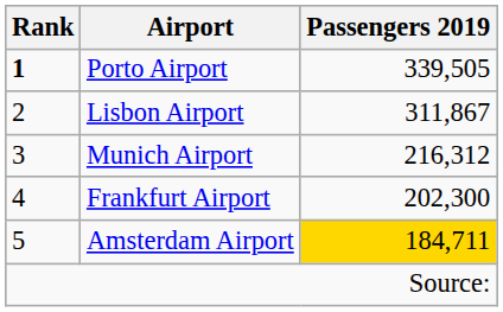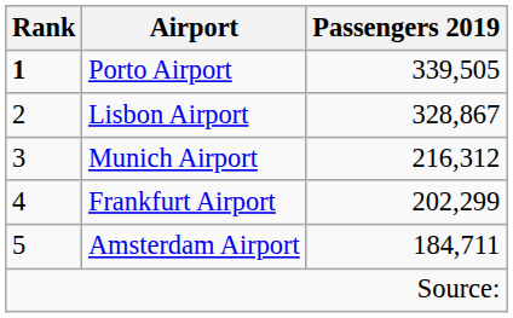Lisbon Airport | Passengers 2019: 311,867 -> 328,867
Frankfurt Airport | Passengers 2019: 202,300 -> 202,299
Amsterdam Airport | Passengers 2019: gold background -> no background
